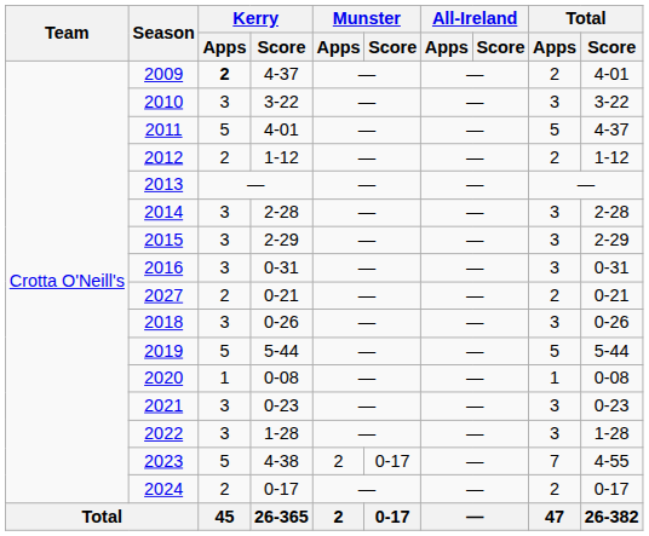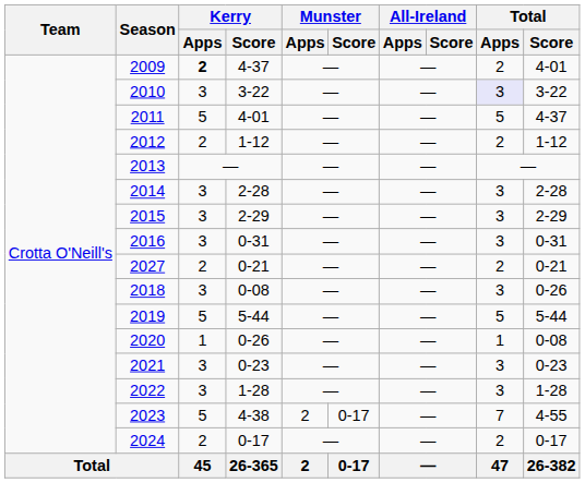2010 | Total / Apps: no background -> lavender background
2018 | Kerry / Score: 0-26 -> 0-08
2020 | Kerry / Score: 0-08 -> 0-26
